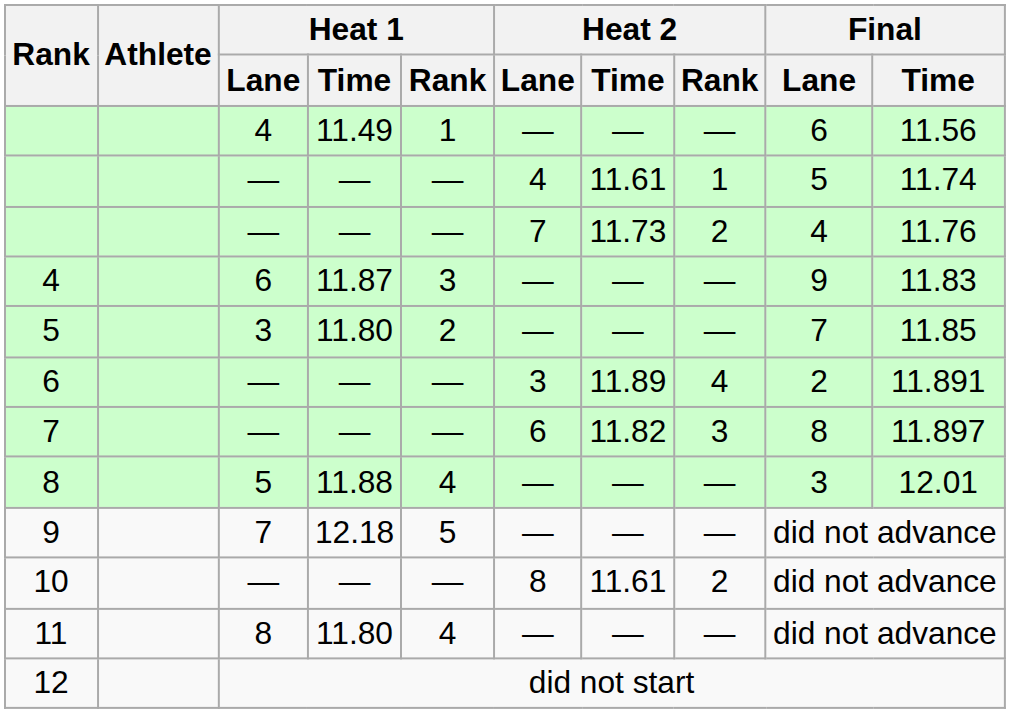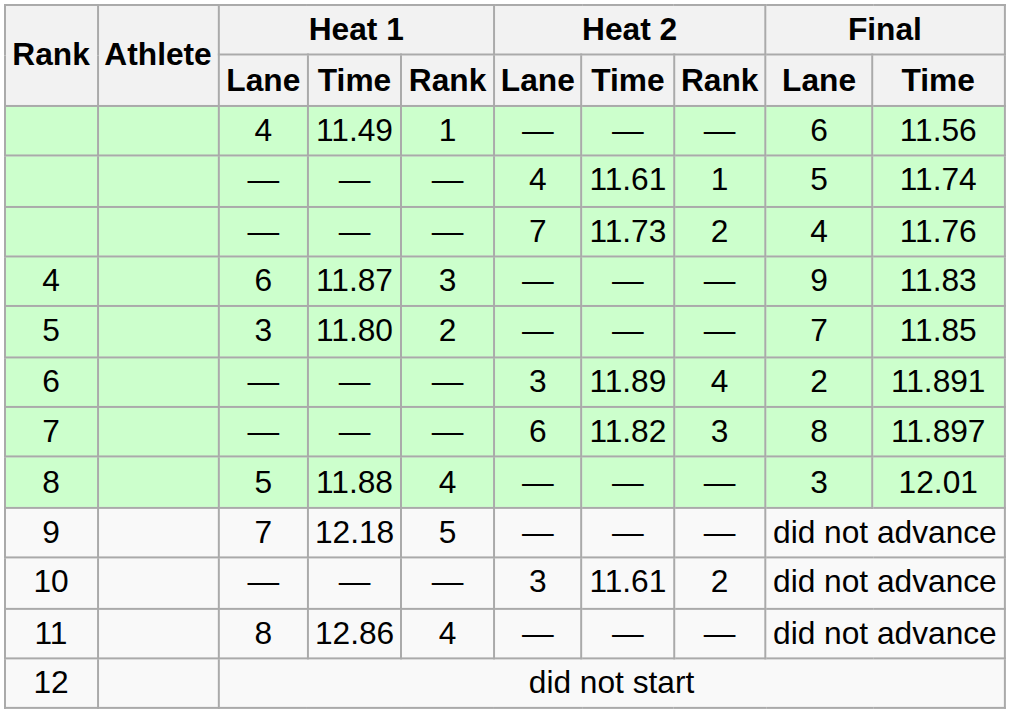10 | Heat 2 / Lane: 8 -> 3
11 | Heat 1 / Time: 11.80 -> 12.86
